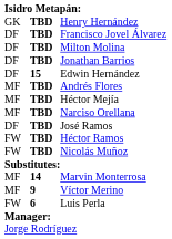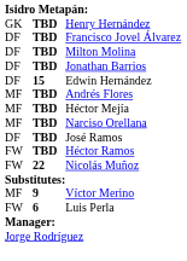Nicolás Muñoz | column 2: TBD -> 22
- row: MF | 14 | Marvin Monterrosa
